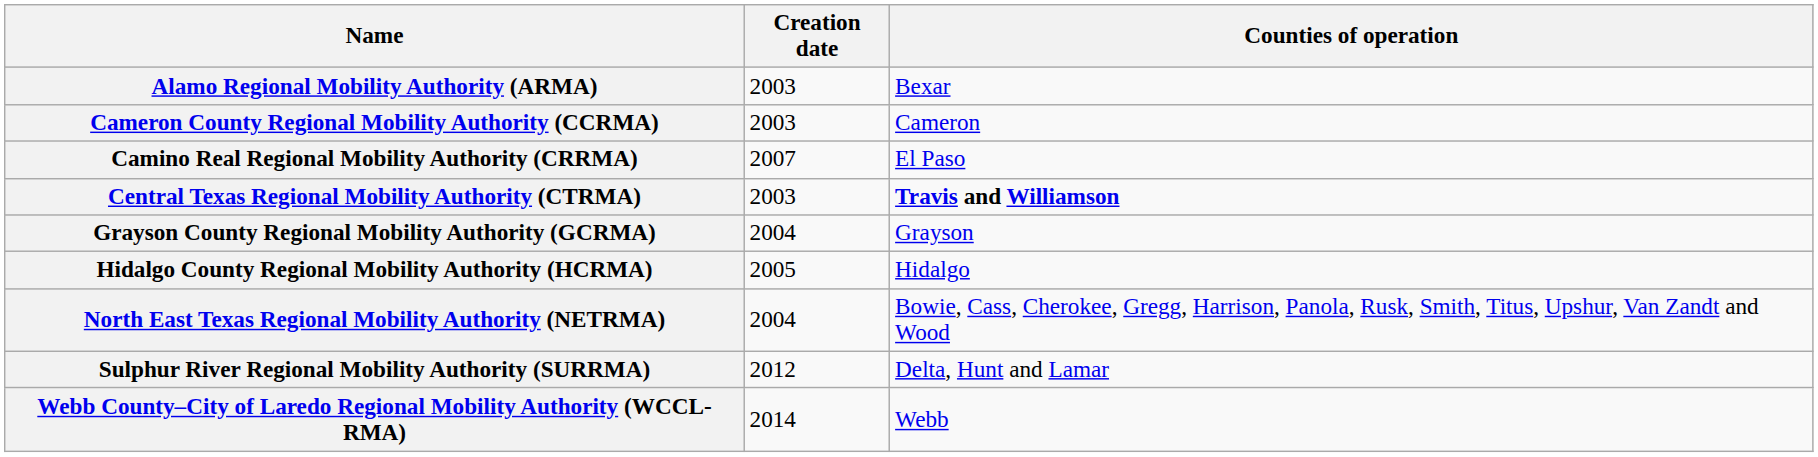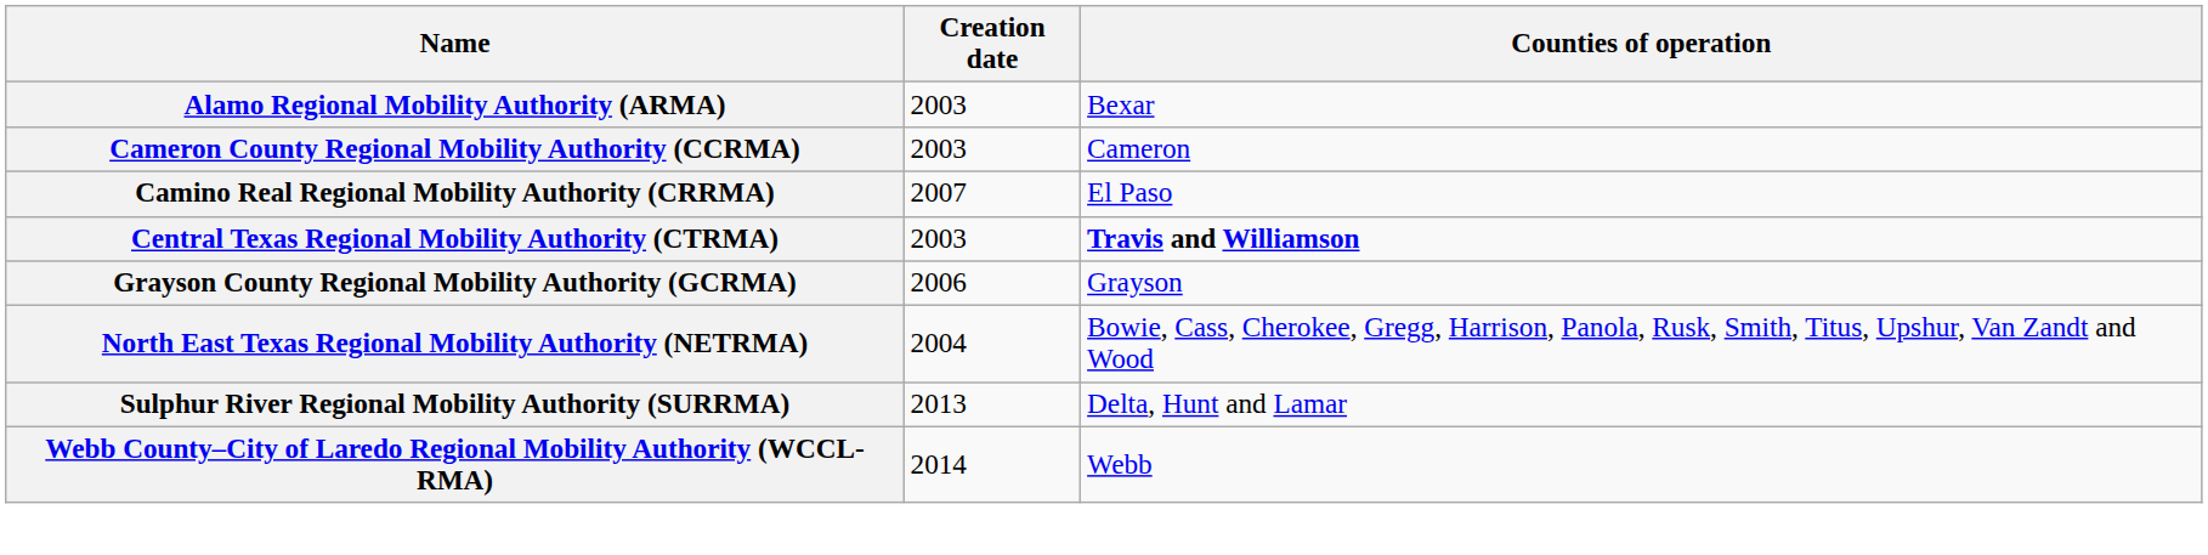Grayson County Regional Mobility Authority (GCRMA) | Creation date: 2004 -> 2006
- row: Hidalgo County Regional Mobility Authority (HCRMA) | 2005 | Hidalgo
Sulphur River Regional Mobility Authority (SURRMA) | Creation date: 2012 -> 2013
